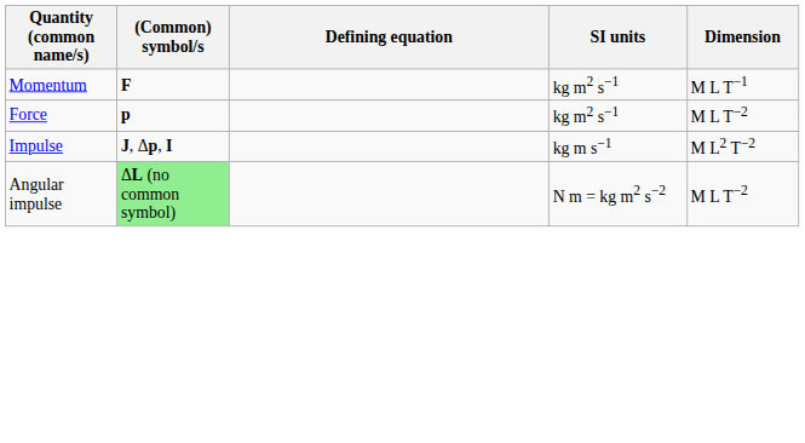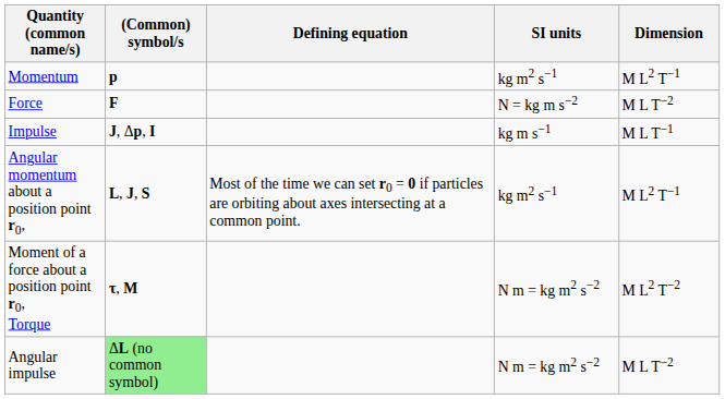Momentum | (Common) symbol/s: F -> p
Momentum | Dimension: M L T−1 -> M L2 T−1
Force | (Common) symbol/s: p -> F
Force | SI units: kg m2 s−1 -> N = kg m s−2
Impulse | Dimension: M L2 T−2 -> M L T−1
+ row: Angular momentum about a position point r0, | L, J, S | Most of the time we can set r0 = 0 if particles are orbiting about axes intersecting at a common point. | kg m2 s−1 | M L2 T−1
+ row: Moment of a force about a position point r0, Torque | τ, M | N m = kg m2 s−2 | M L2 T−2
